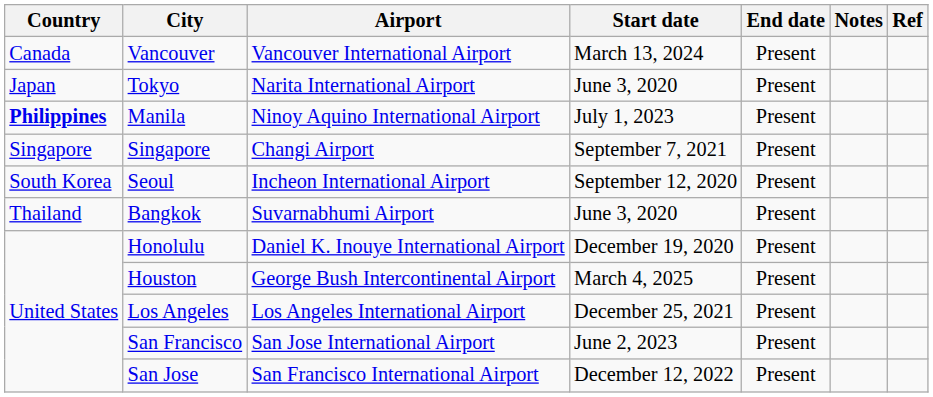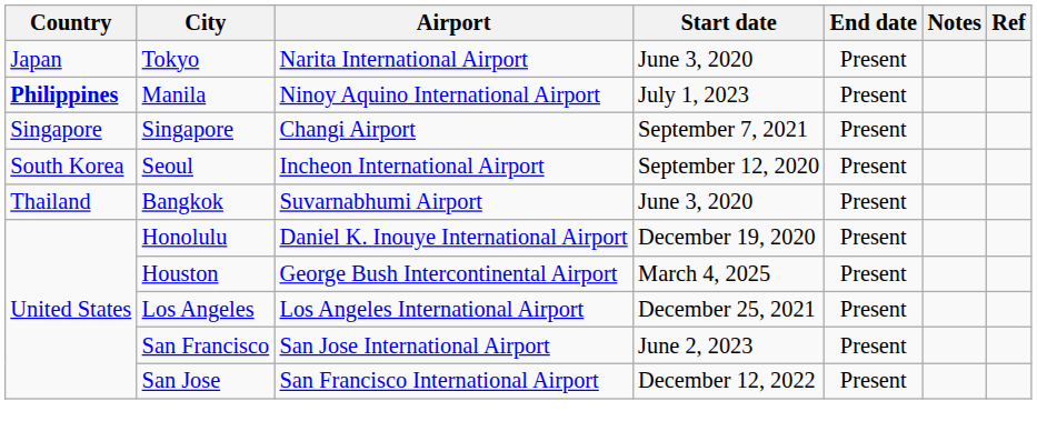- row: Canada | Vancouver | Vancouver International Airport | March 13, 2024 | Present
